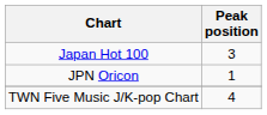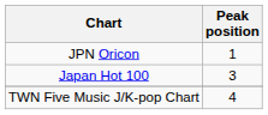rows swapped: JPN Oricon <-> Japan Hot 100
